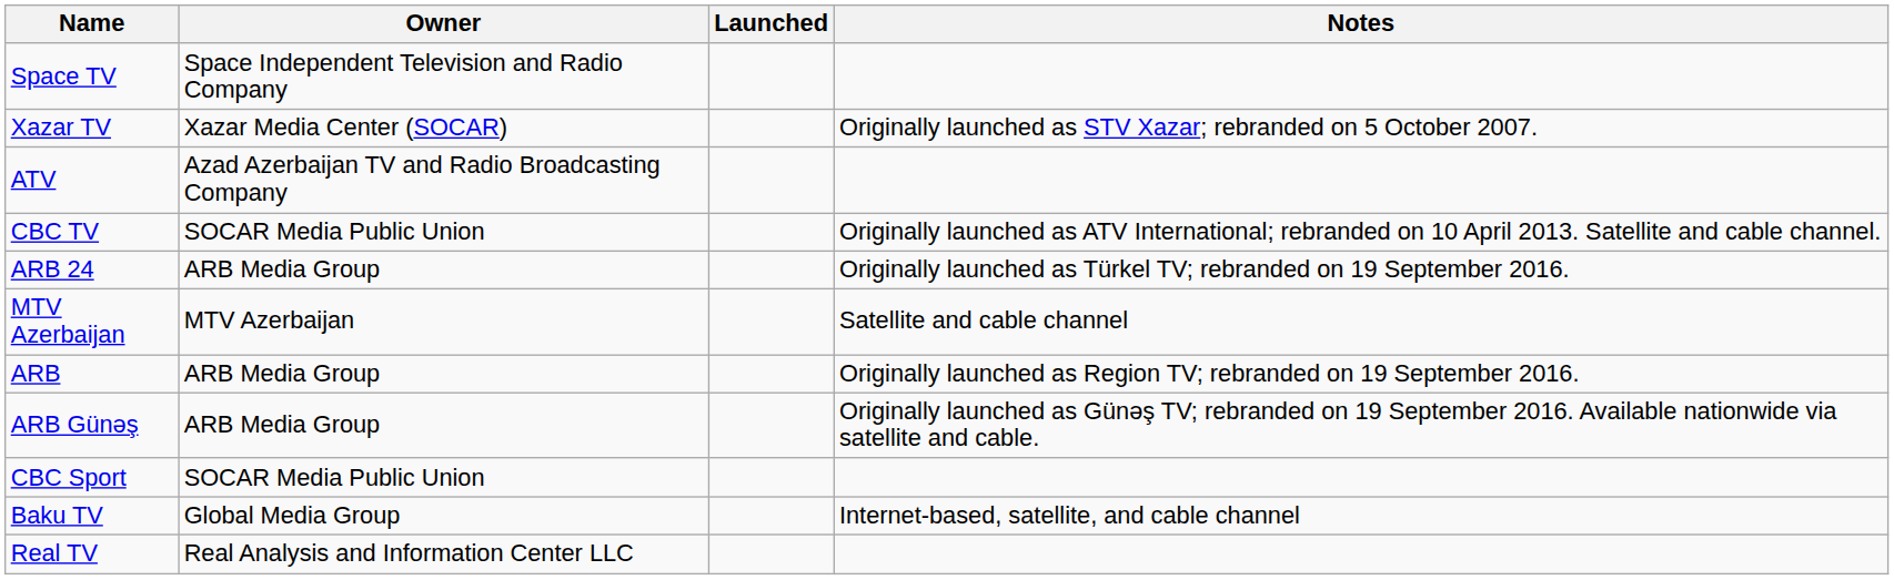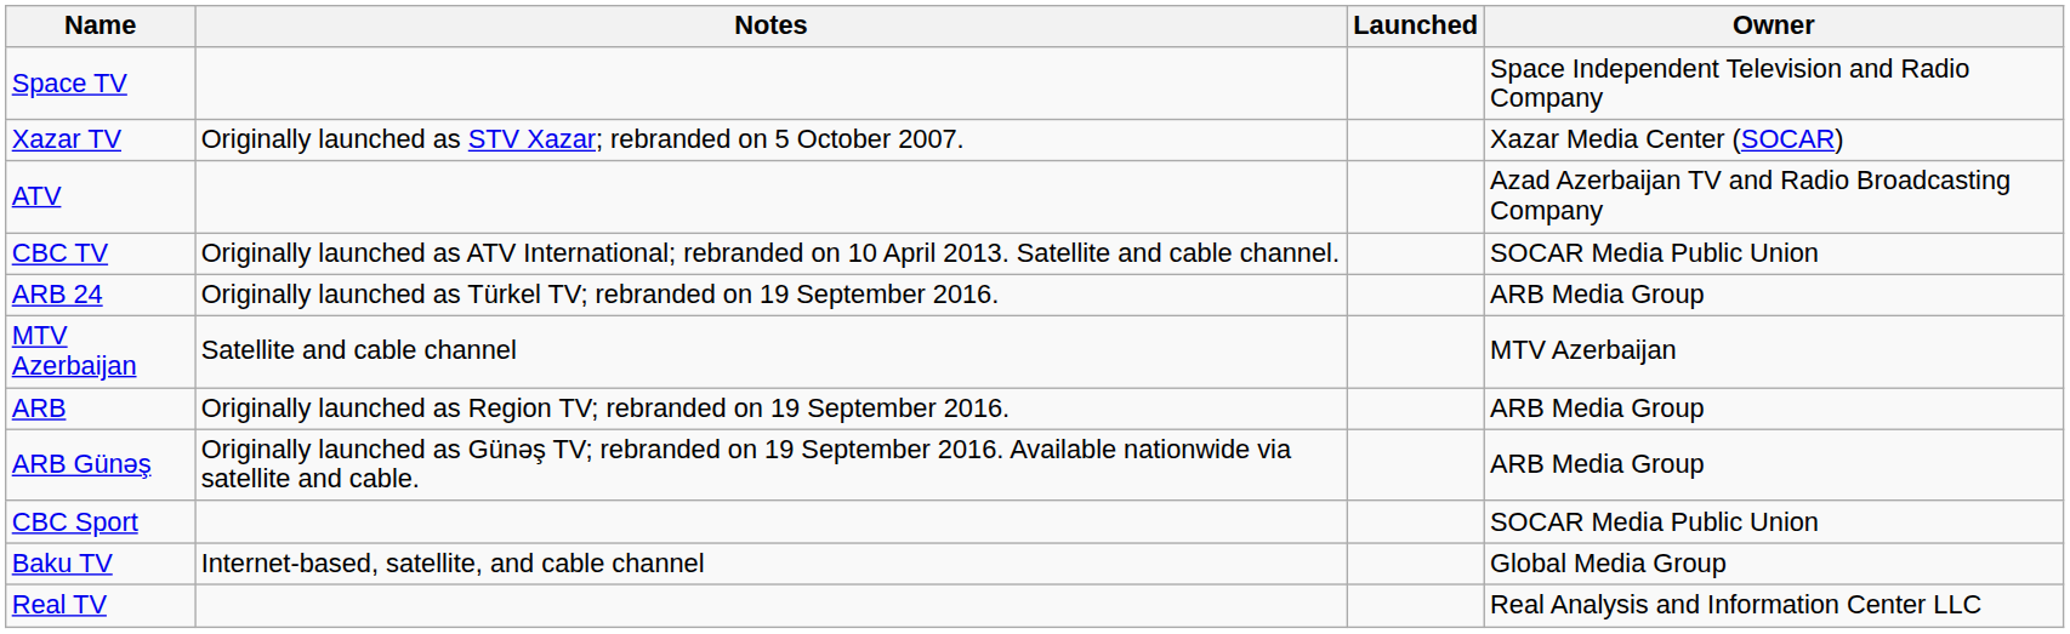columns swapped: Owner <-> Notes
